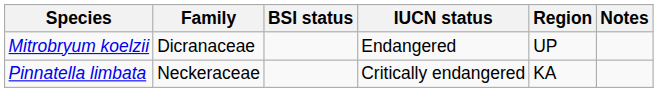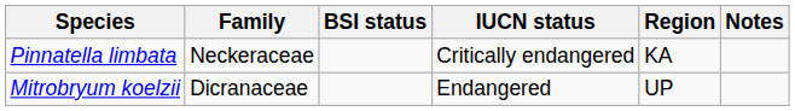rows swapped: Mitrobryum koelzii <-> Pinnatella limbata
